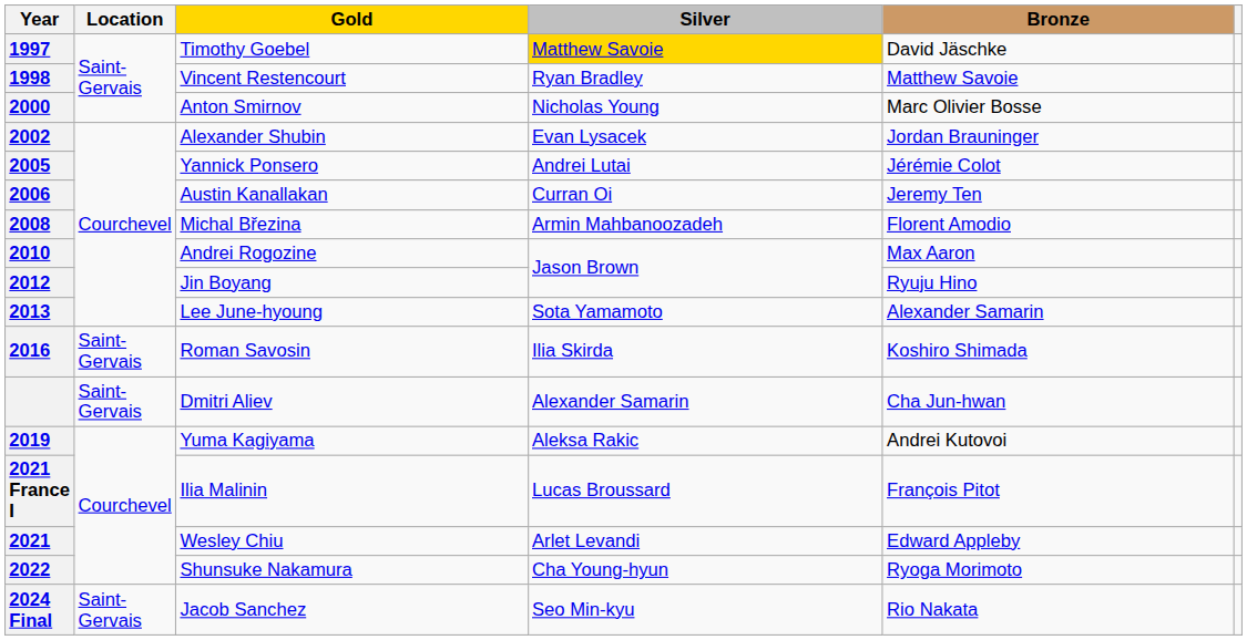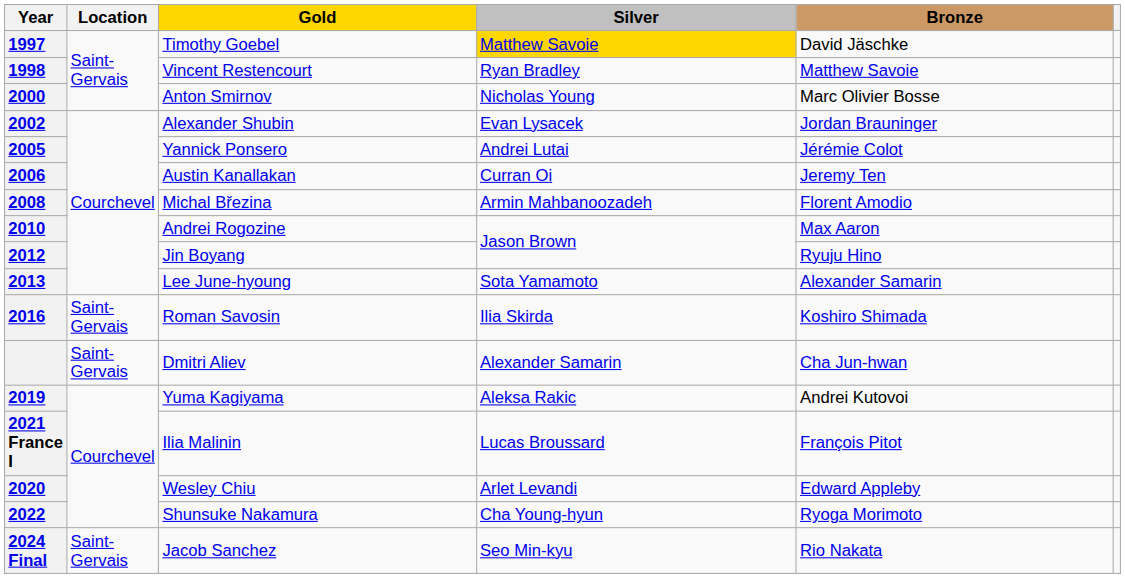Wesley Chiu | Year: 2021 -> 2020
